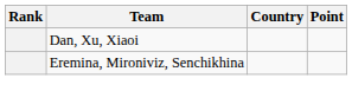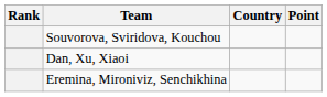+ row: Souvorova, Sviridova, Kouchou
